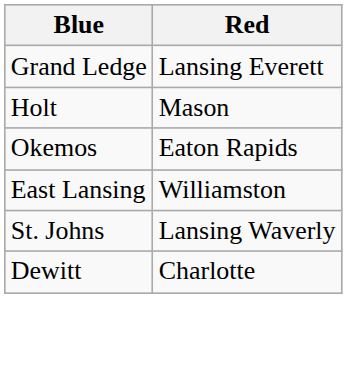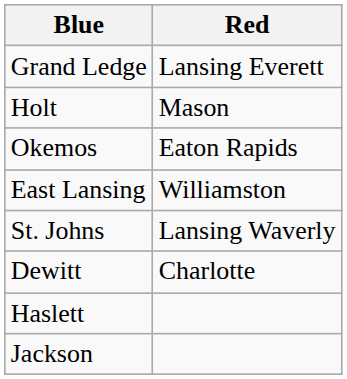+ row: Haslett
+ row: Jackson
